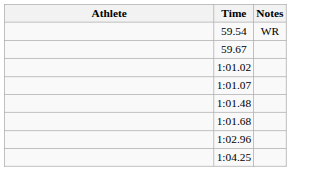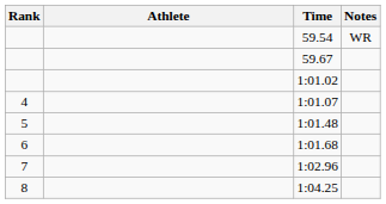+ column: Rank | 4 | 5 | 6 | 7 | 8
